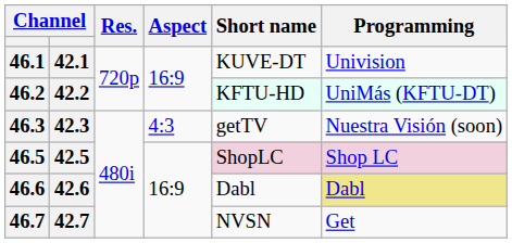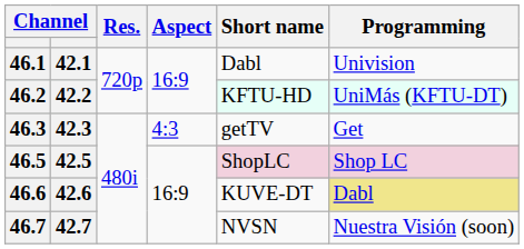46.1 | Short name: KUVE-DT -> Dabl
46.3 | Programming: Nuestra Visión (soon) -> Get
46.6 | Short name: Dabl -> KUVE-DT
46.7 | Programming: Get -> Nuestra Visión (soon)
